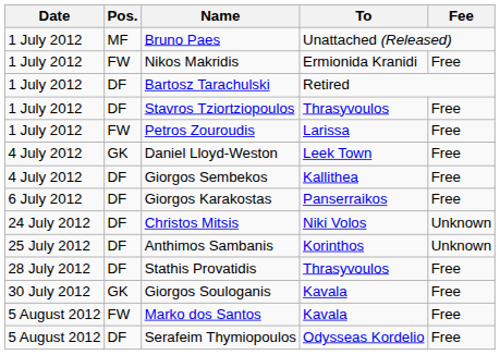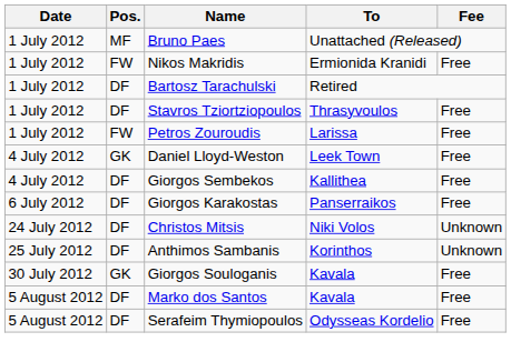- row: 28 July 2012 | DF | Stathis Provatidis | Thrasyvoulos | Free
Marko dos Santos | Pos.: FW -> DF
